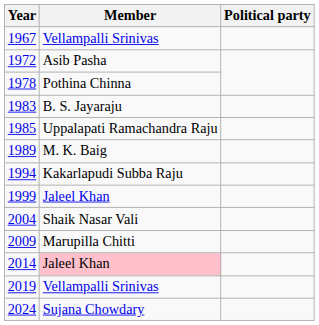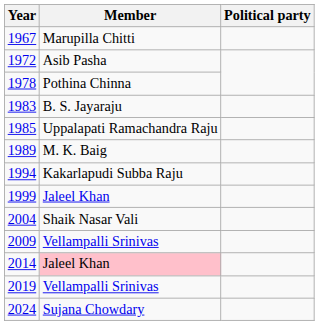1967 | Member: Vellampalli Srinivas -> Marupilla Chitti
2009 | Member: Marupilla Chitti -> Vellampalli Srinivas
